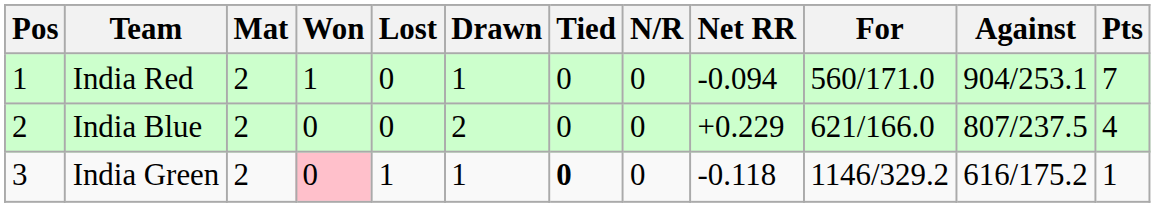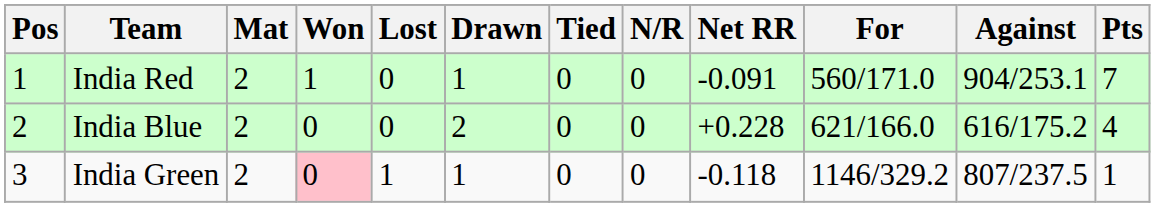India Red | Net RR: -0.094 -> -0.091
India Blue | Net RR: +0.229 -> +0.228
India Blue | Against: 807/237.5 -> 616/175.2
India Green | Tied: bold -> normal
India Green | Against: 616/175.2 -> 807/237.5
